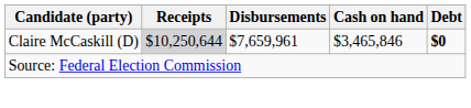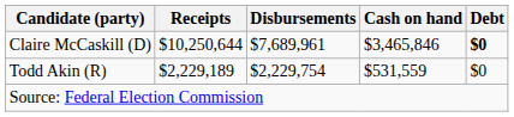Claire McCaskill (D) | Receipts: lightgrey background -> no background
Claire McCaskill (D) | Disbursements: $7,659,961 -> $7,689,961
+ row: Todd Akin (R) | $2,229,189 | $2,229,754 | $531,559 | $0
